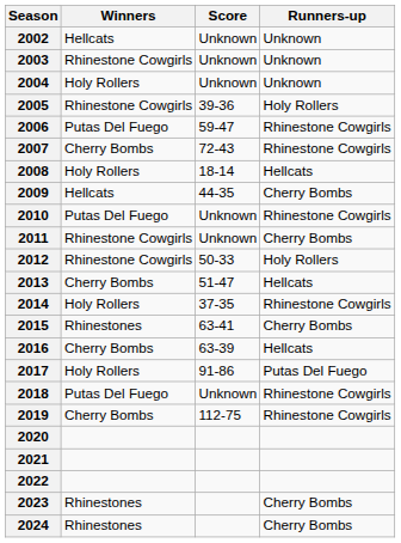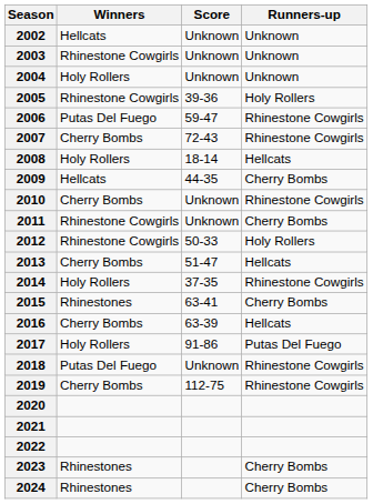2010 | Winners: Putas Del Fuego -> Cherry Bombs
